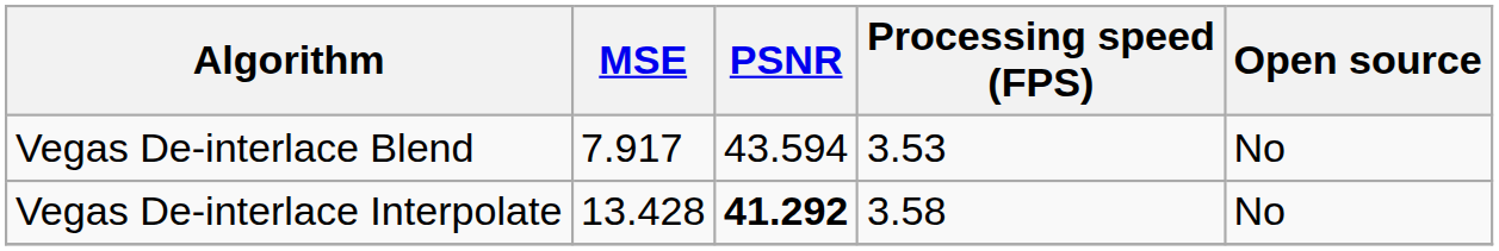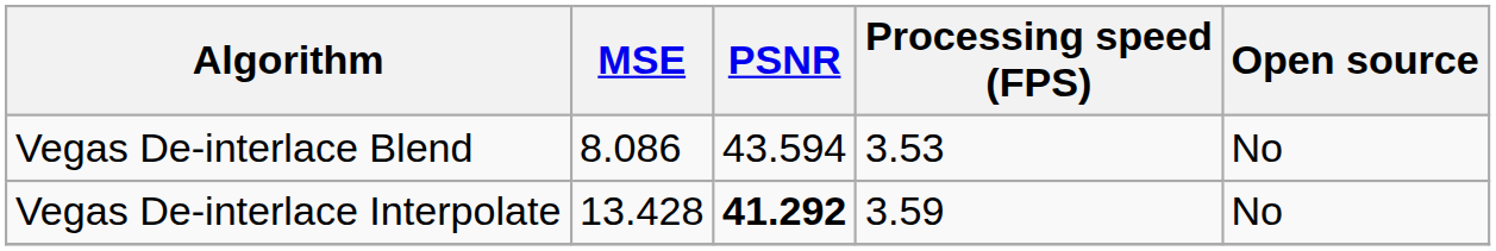Vegas De-interlace Blend | MSE: 7.917 -> 8.086
Vegas De-interlace Interpolate | Processing speed (FPS): 3.58 -> 3.59
